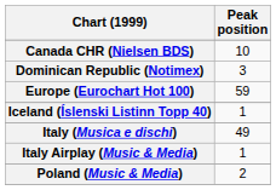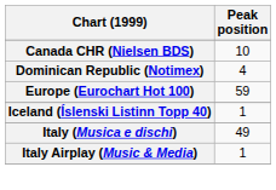Dominican Republic (Notimex) | Peak position: 3 -> 4
- row: Poland (Music & Media) | 2
